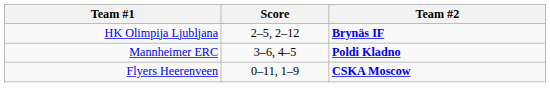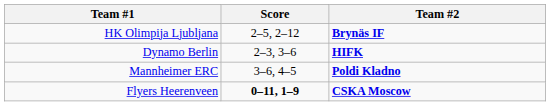+ row: Dynamo Berlin | 2–3, 3–6 | HIFK
Flyers Heerenveen | Score: normal -> bold
